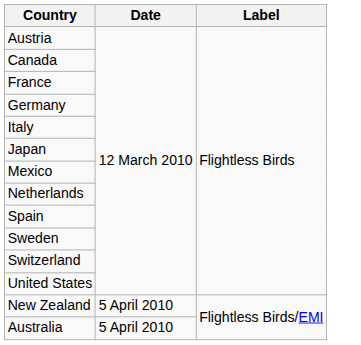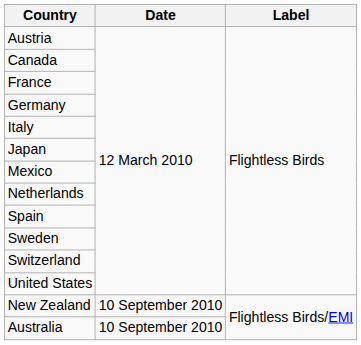New Zealand | Date: 5 April 2010 -> 10 September 2010
Australia | Date: 5 April 2010 -> 10 September 2010
